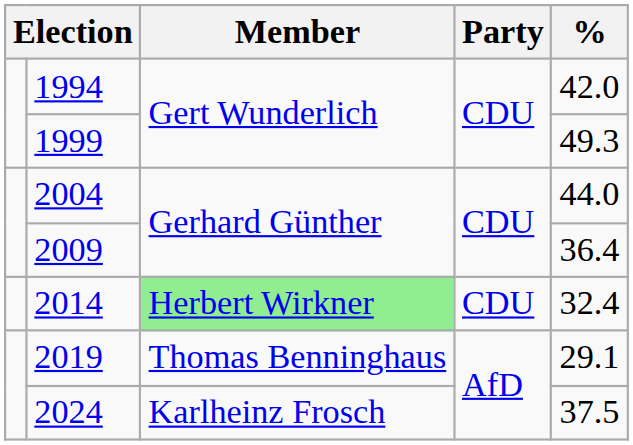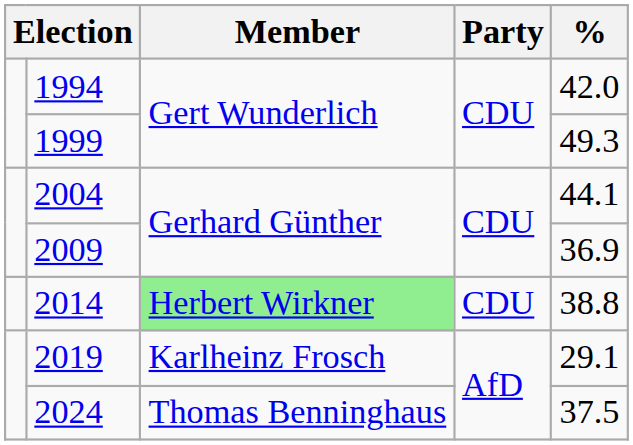2004 | %: 44.0 -> 44.1
2009 | %: 36.4 -> 36.9
2014 | %: 32.4 -> 38.8
2019 | Member: Thomas Benninghaus -> Karlheinz Frosch
2024 | Member: Karlheinz Frosch -> Thomas Benninghaus
